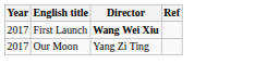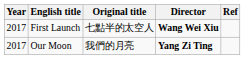+ column: Original title | 七點半的太空人 | 我們的月亮
Our Moon | Director: normal -> bold
